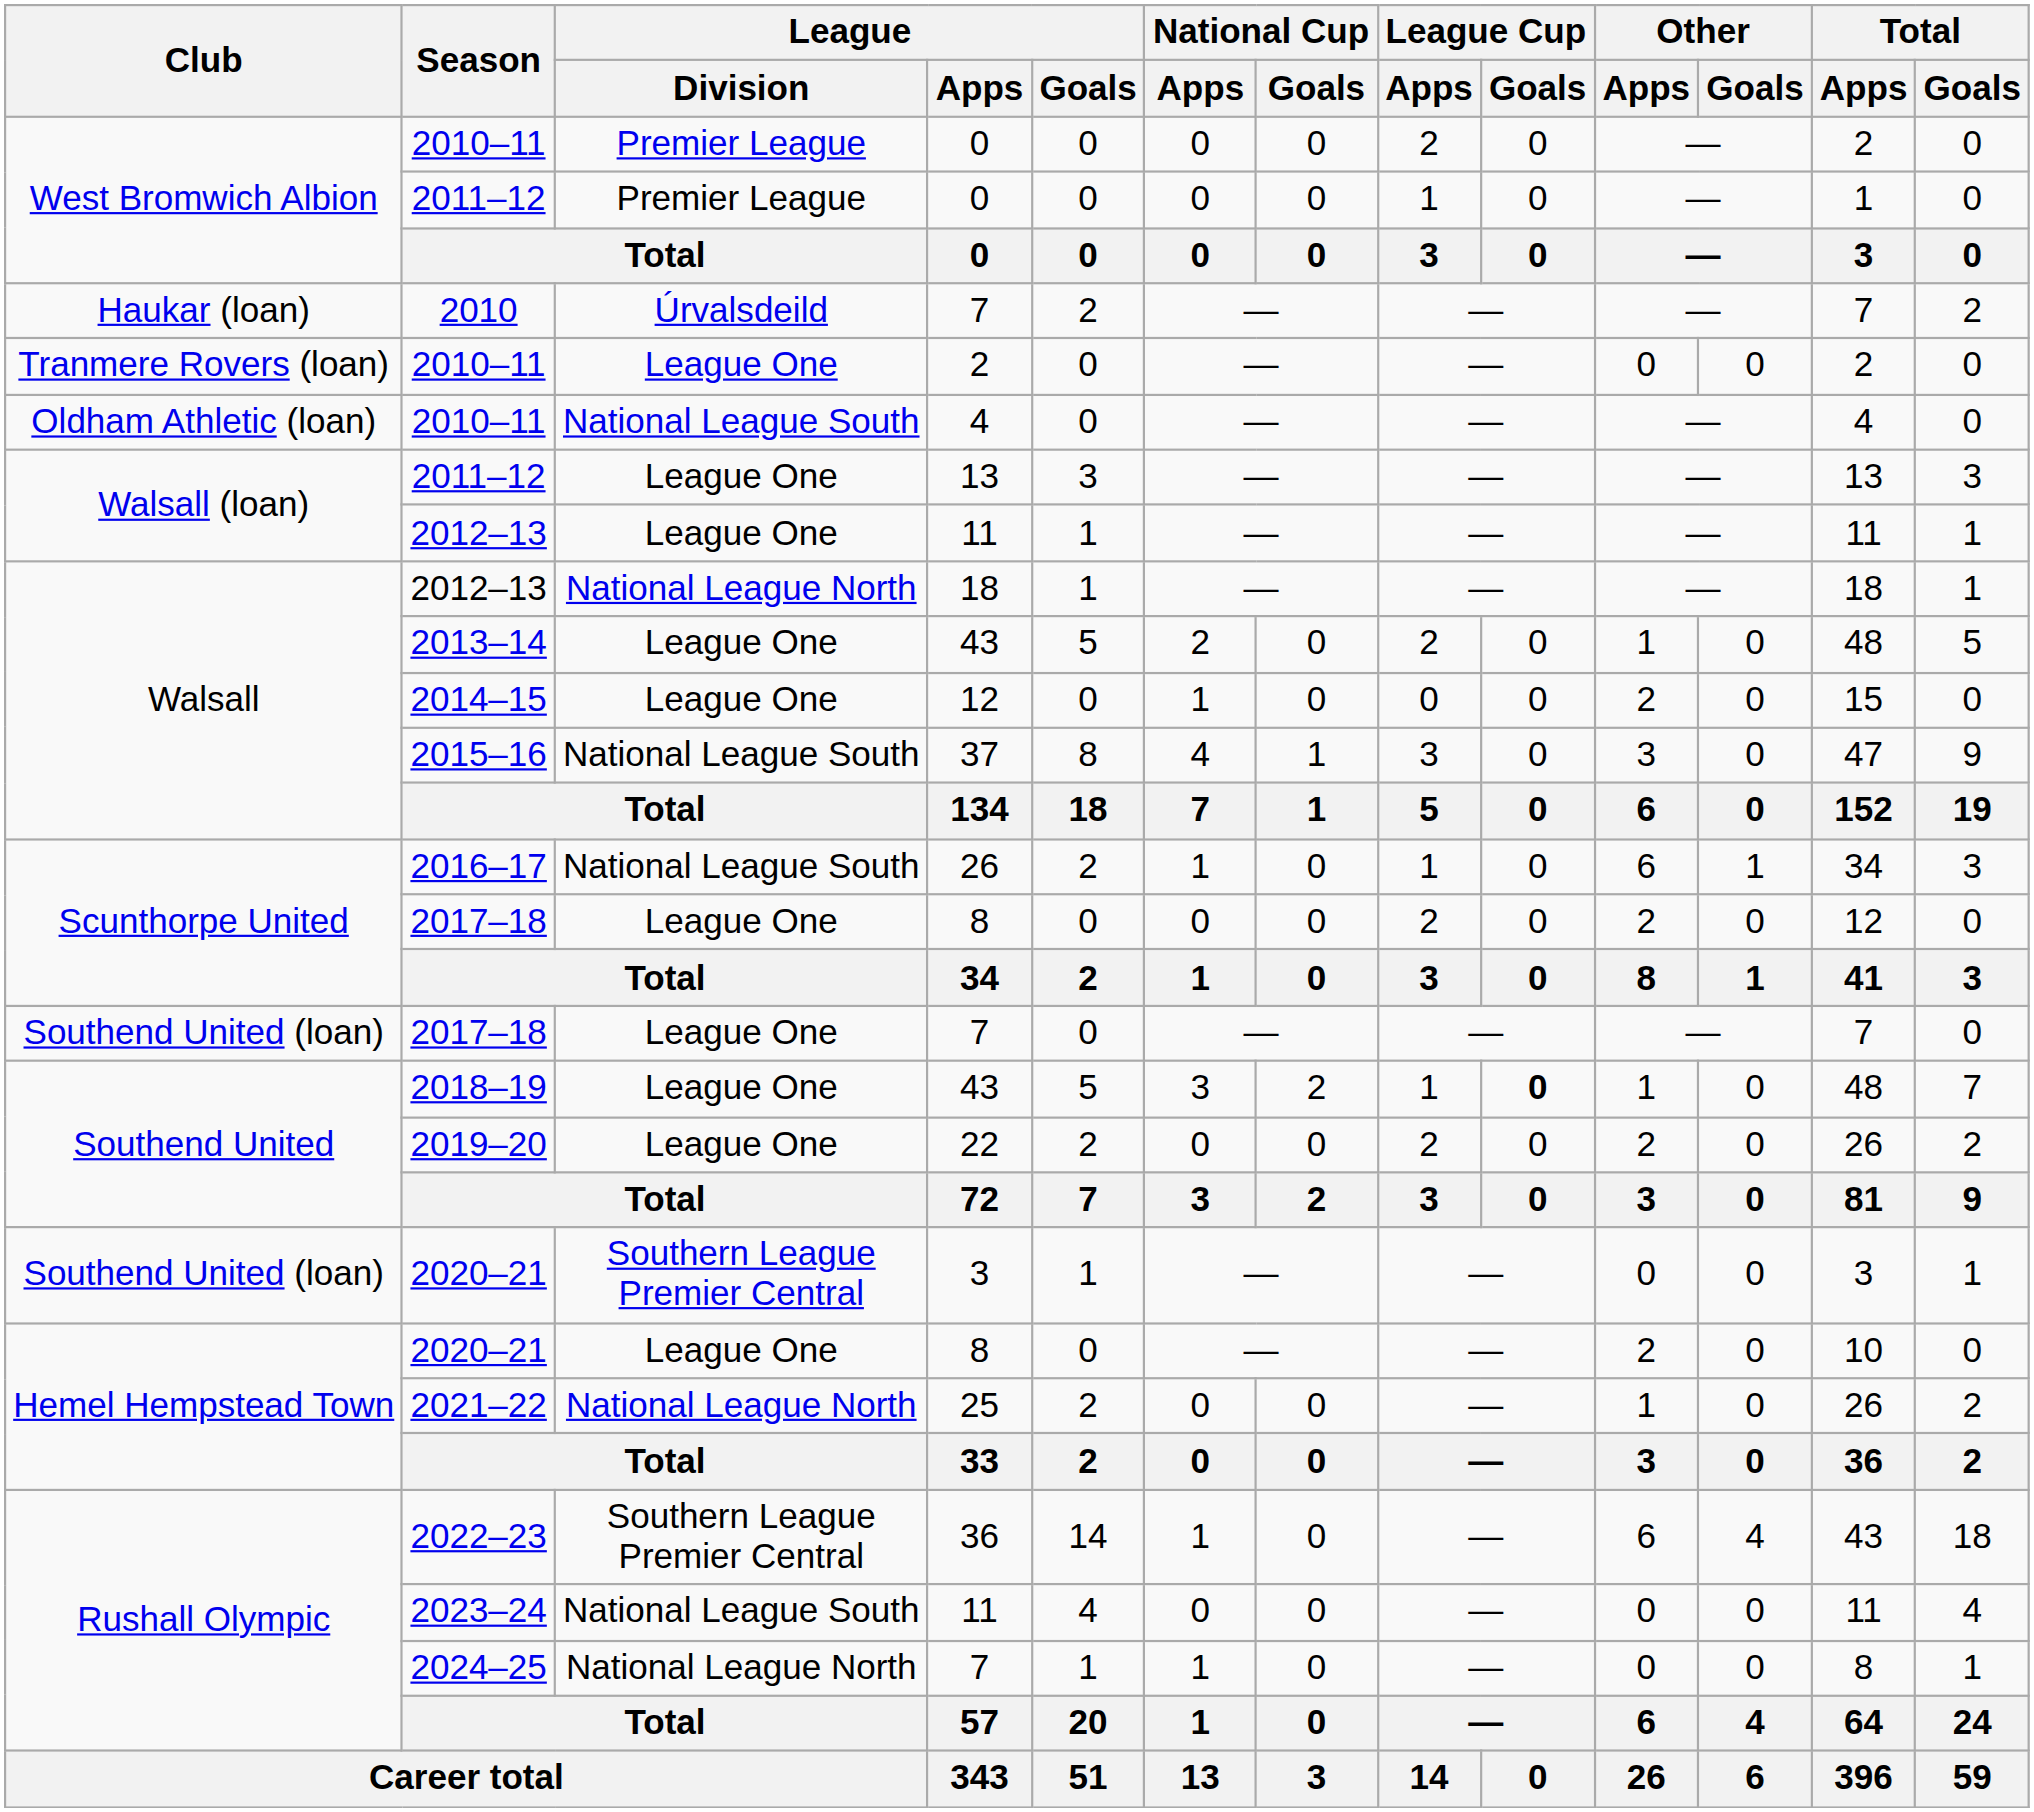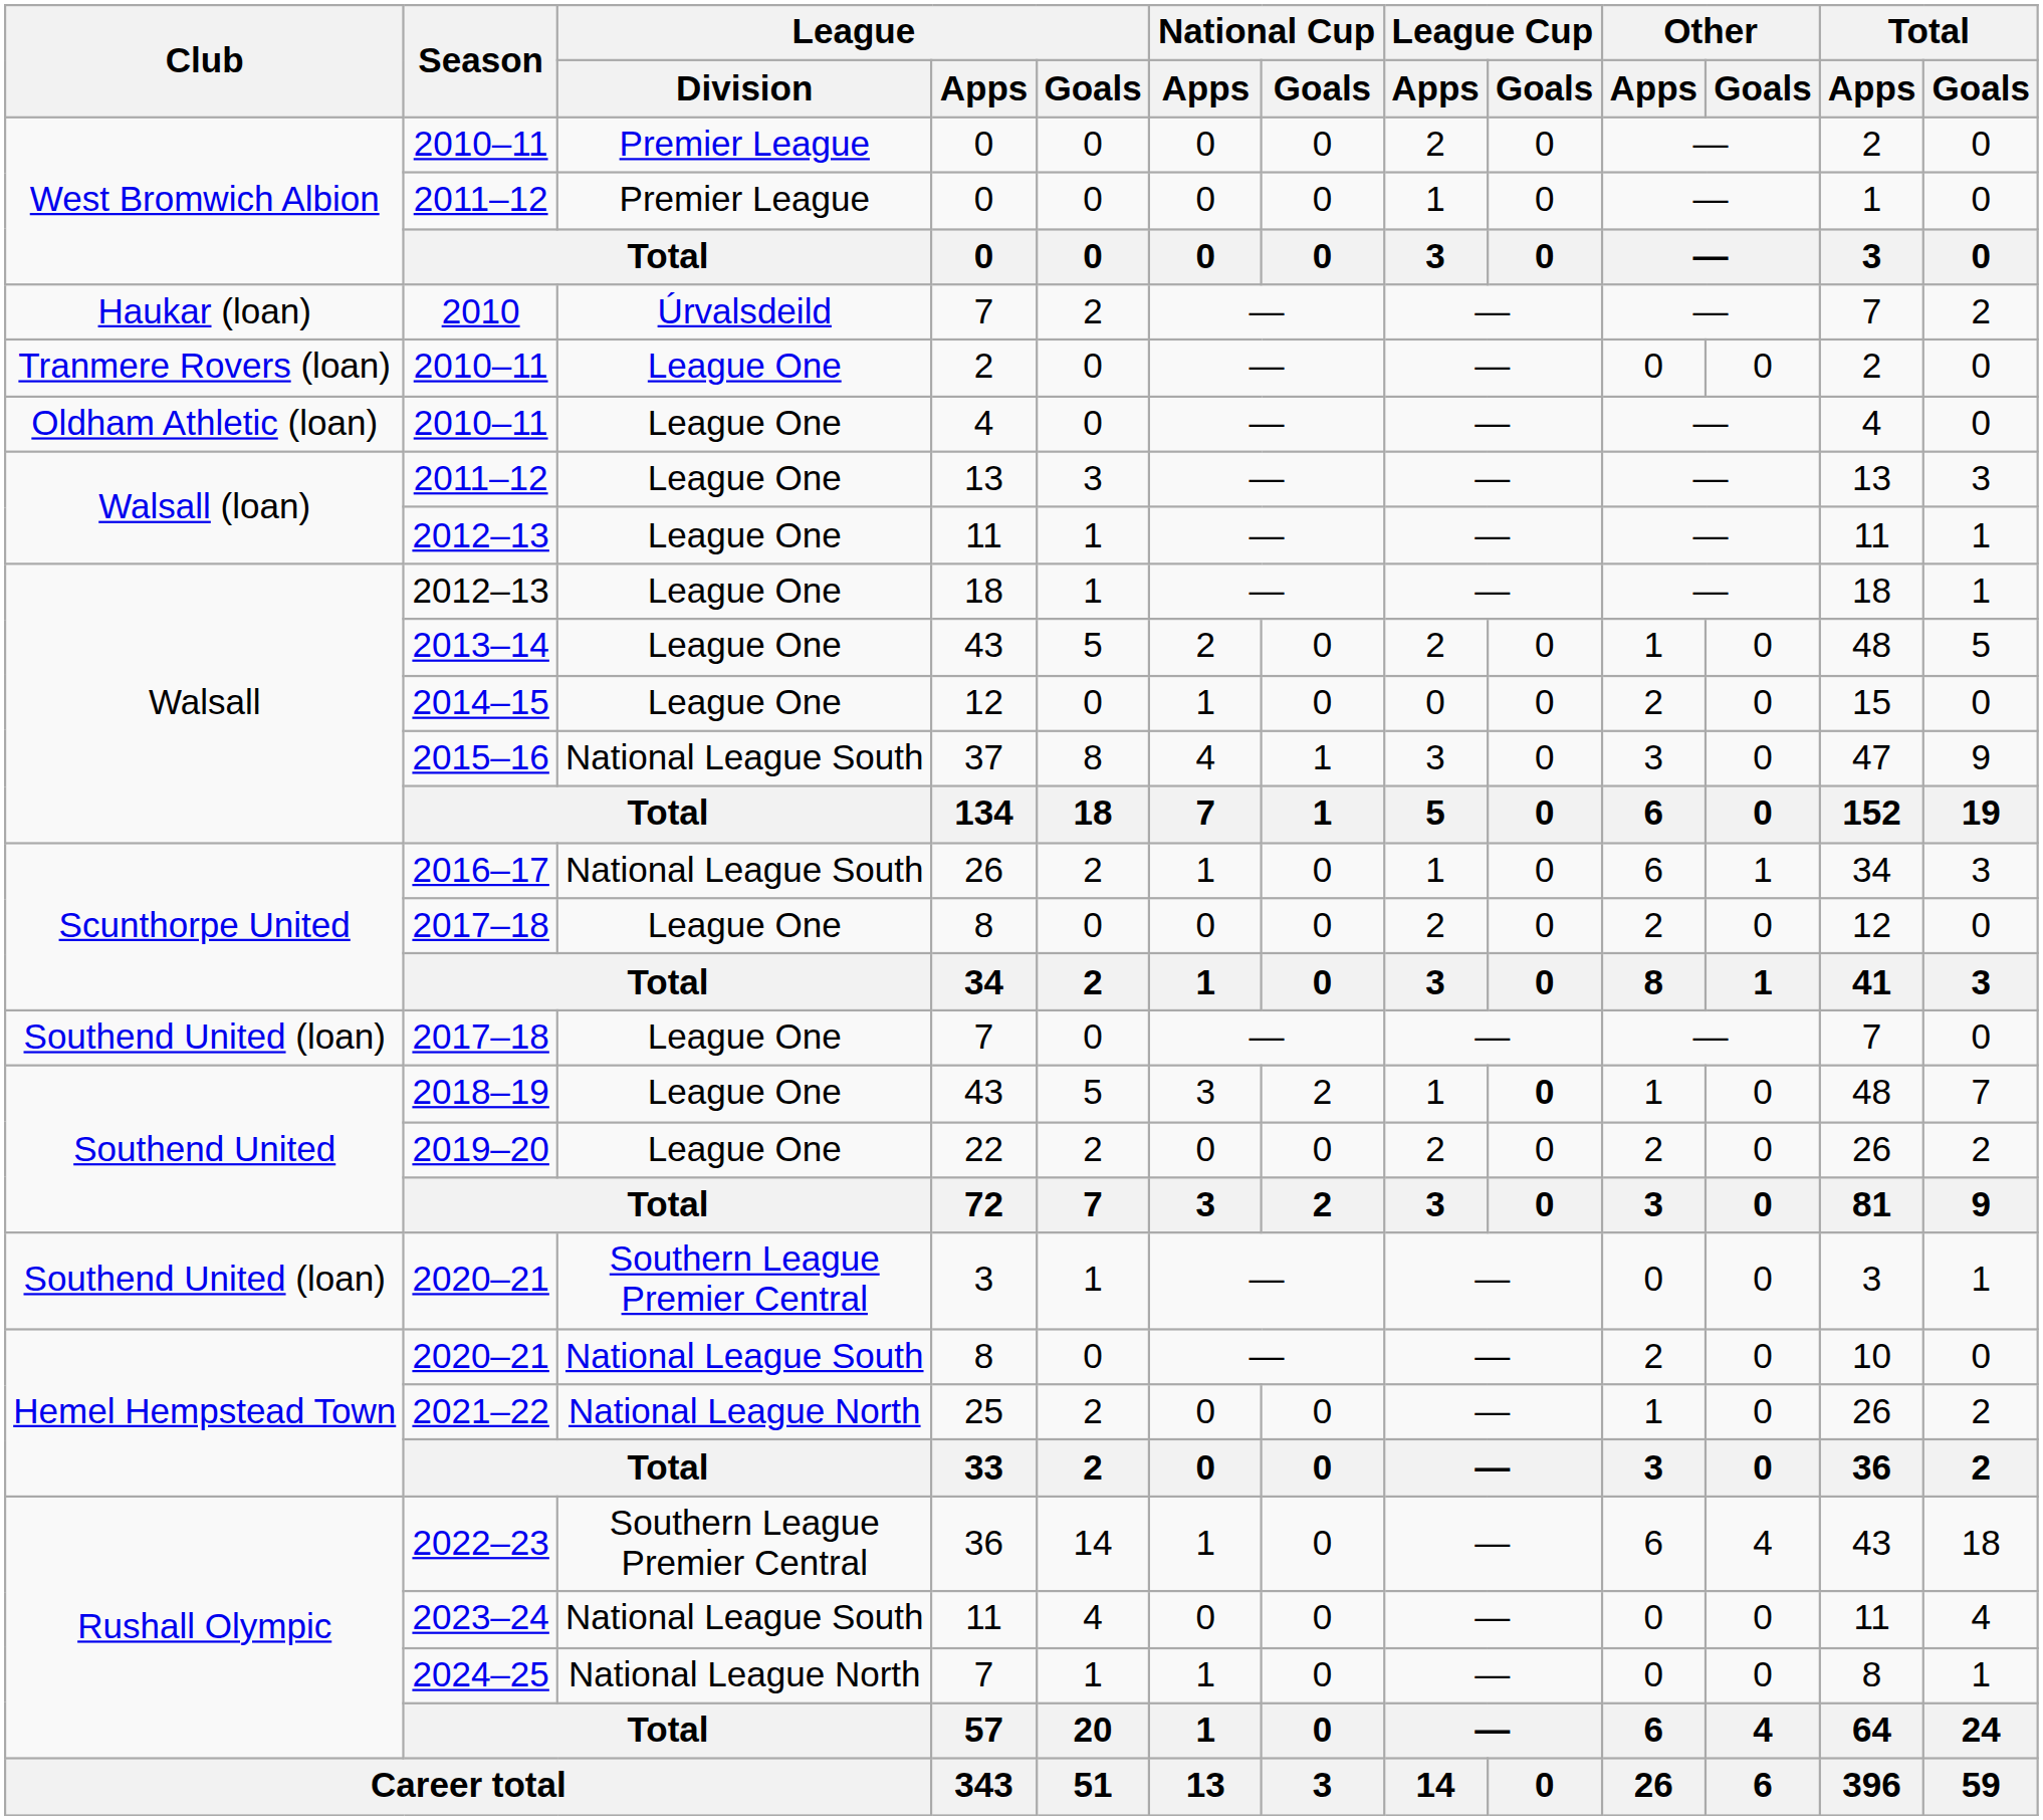2010–11 / 4 | League / Division: National League South -> League One
2012–13 / 18 | League / Division: National League North -> League One
2020–21 / 8 | League / Division: League One -> National League South
